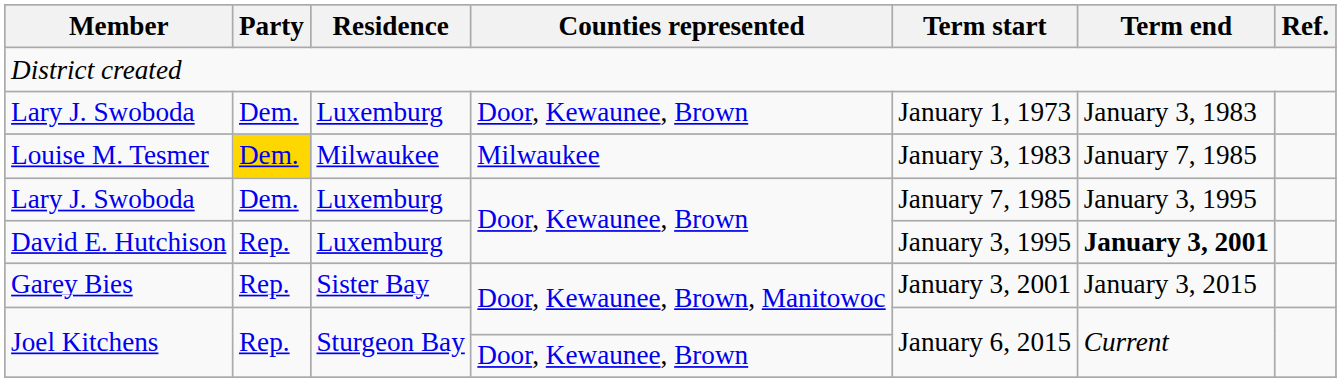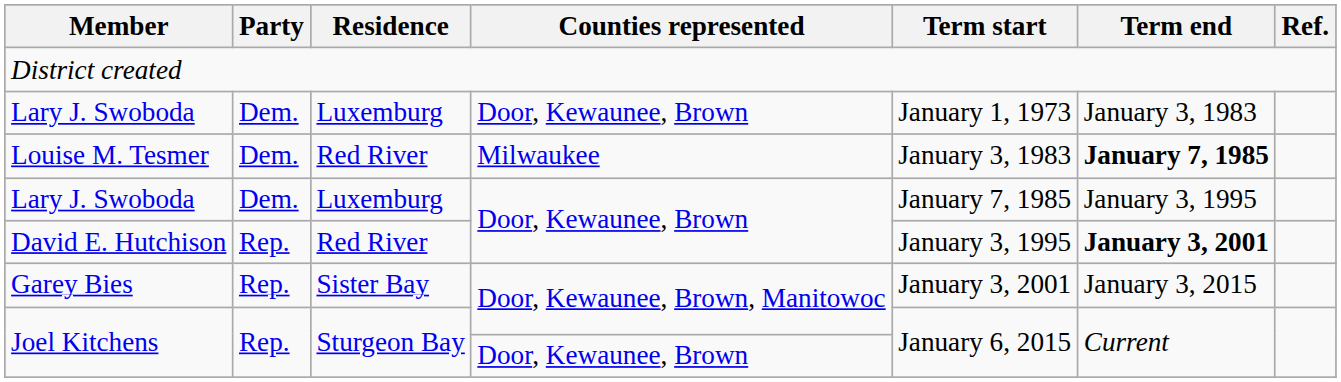Louise M. Tesmer | Party: gold background -> no background
Louise M. Tesmer | Residence: Milwaukee -> Red River
Louise M. Tesmer | Term end: normal -> bold
David E. Hutchison | Residence: Luxemburg -> Red River
